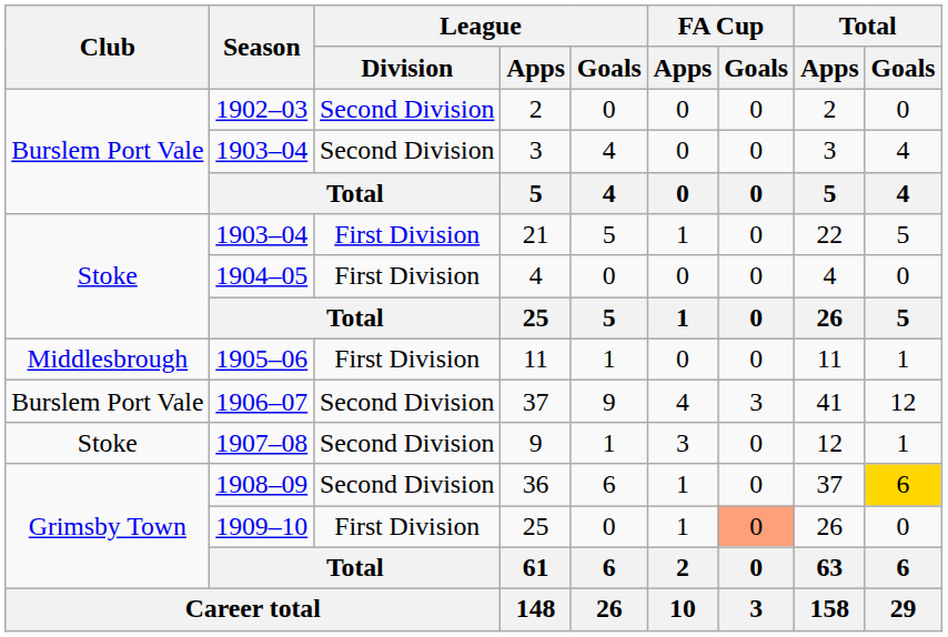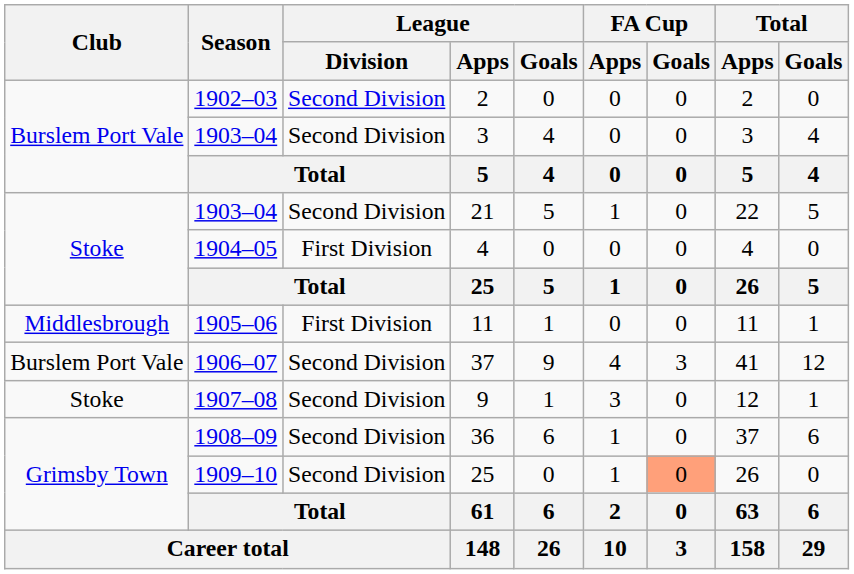21 | League / Division: First Division -> Second Division
36 | Total / Goals: gold background -> no background
1909–10 / 25 | League / Division: First Division -> Second Division
